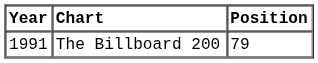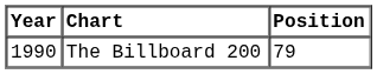The Billboard 200 | Year: 1991 -> 1990
